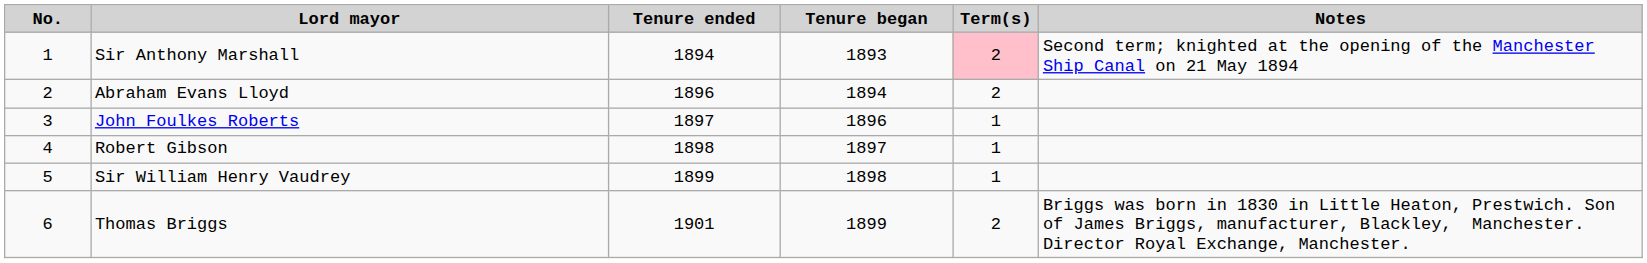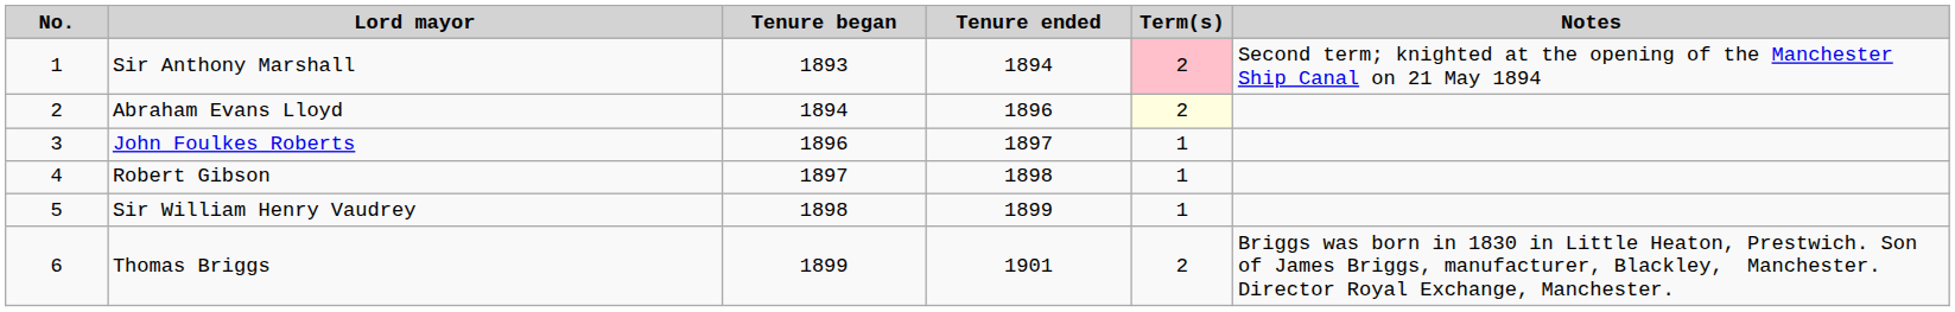columns swapped: Tenure began <-> Tenure ended
Abraham Evans Lloyd | Term(s): no background -> lightyellow background
